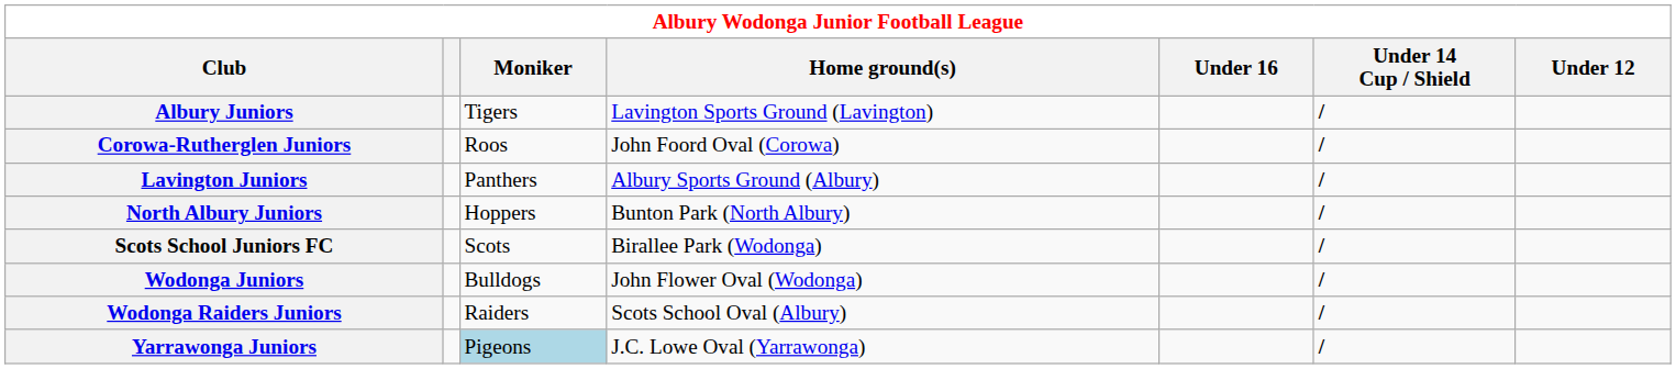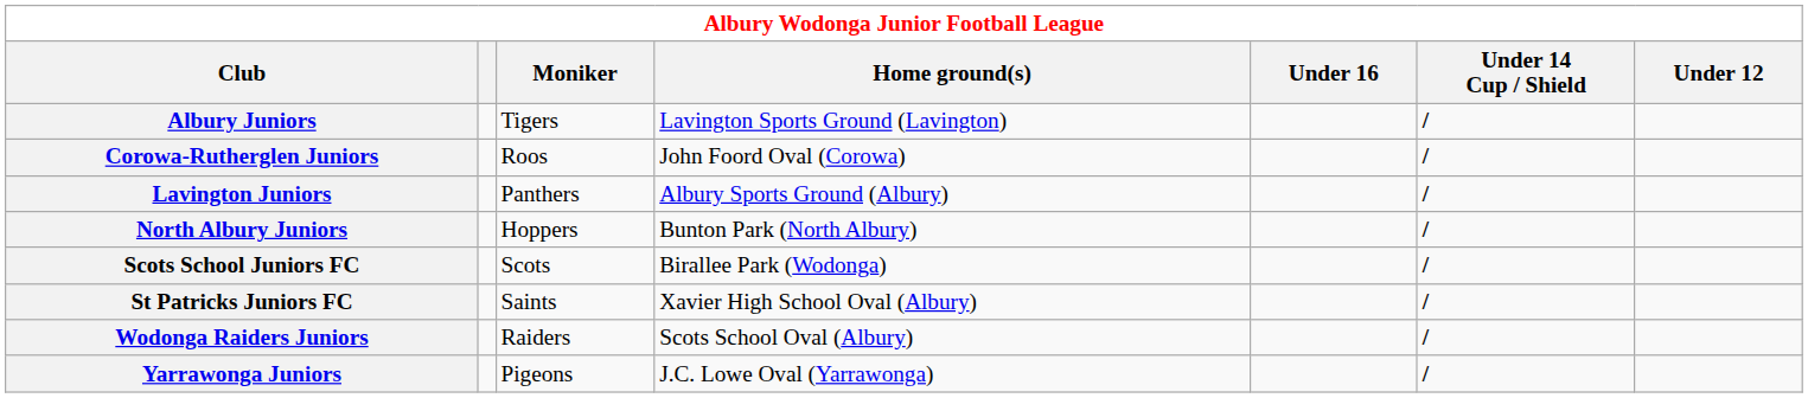+ row: St Patricks Juniors FC | Saints | Xavier High School Oval (Albury) | /
- row: Wodonga Juniors | Bulldogs | John Flower Oval (Wodonga) | /
Yarrawonga Juniors | Moniker: lightblue background -> no background
